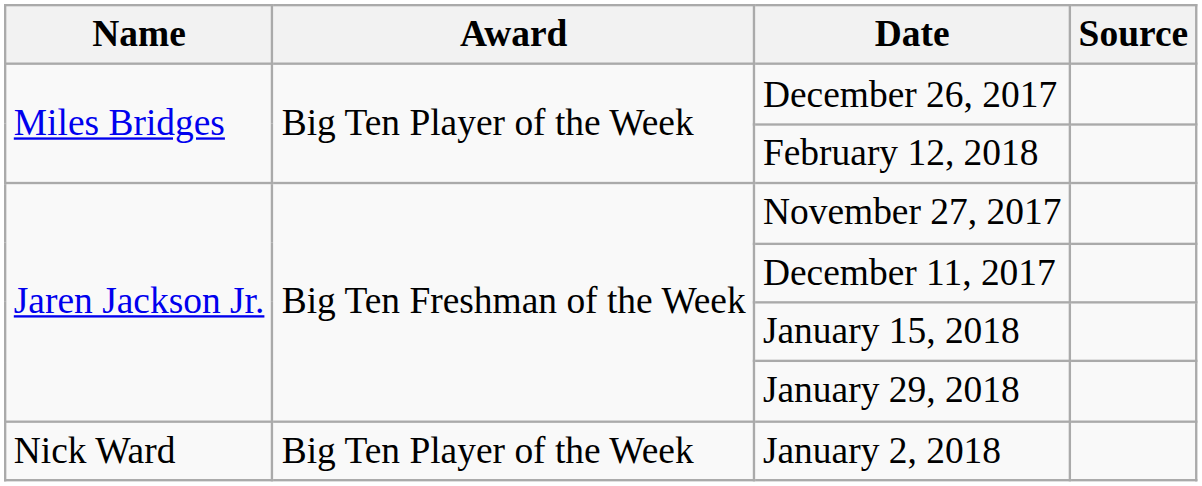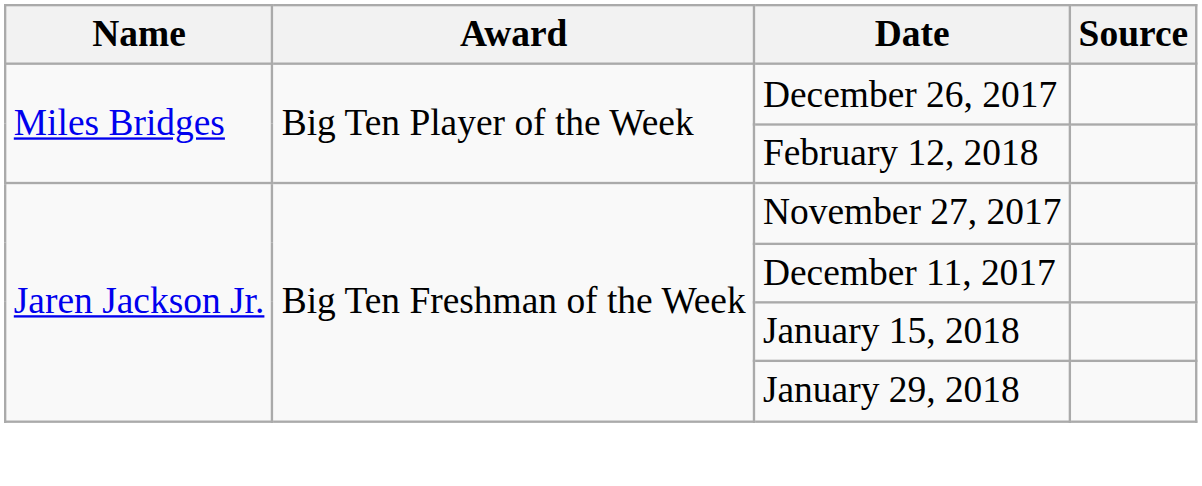- row: Nick Ward | Big Ten Player of the Week | January 2, 2018
